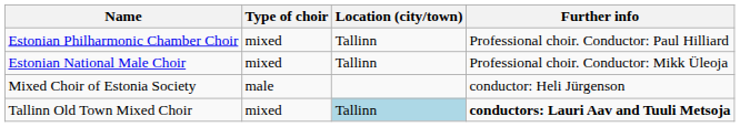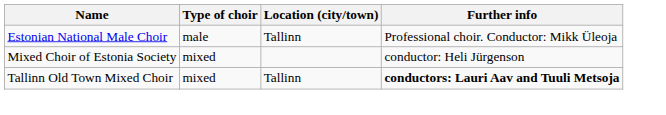- row: Estonian Philharmonic Chamber Choir | mixed | Tallinn | Professional choir. Conductor: Paul Hilliard
Estonian National Male Choir | Type of choir: mixed -> male
Mixed Choir of Estonia Society | Type of choir: male -> mixed
Tallinn Old Town Mixed Choir | Location (city/town): lightblue background -> no background
